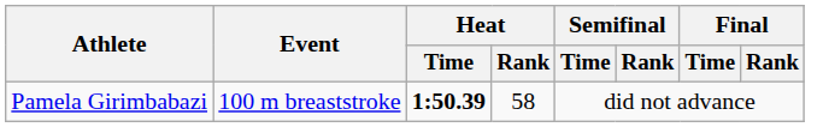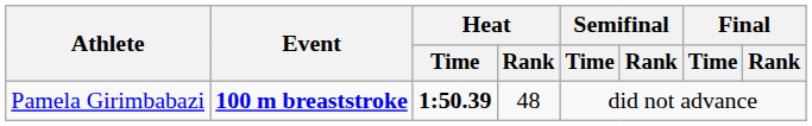Pamela Girimbabazi | Event: normal -> bold
Pamela Girimbabazi | Heat / Rank: 58 -> 48
